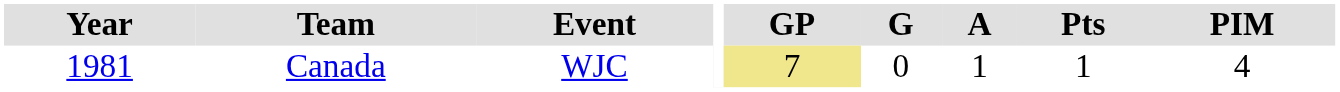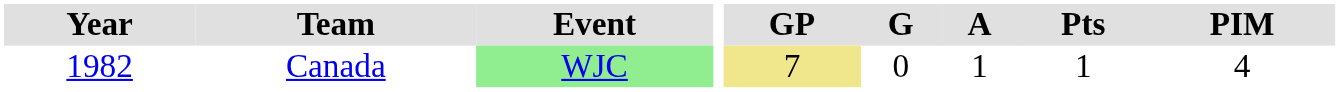Canada | Year: 1981 -> 1982
Canada | Event: no background -> lightgreen background
